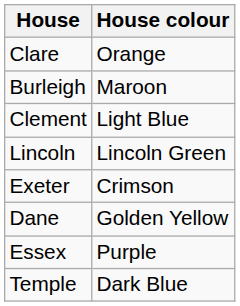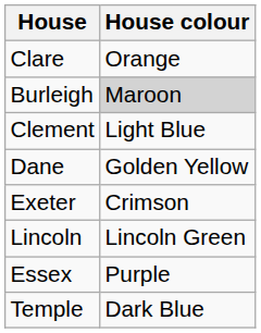Burleigh | House colour: no background -> lightgrey background
rows swapped: Dane <-> Lincoln
